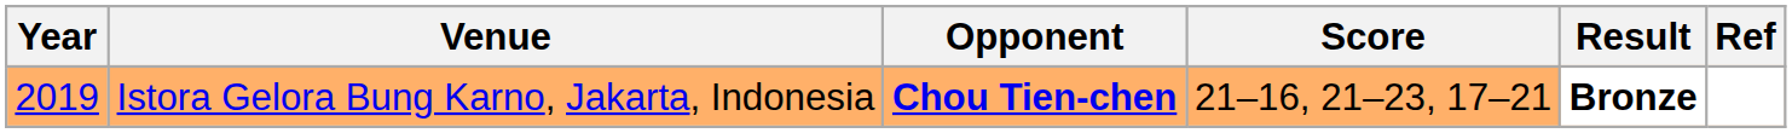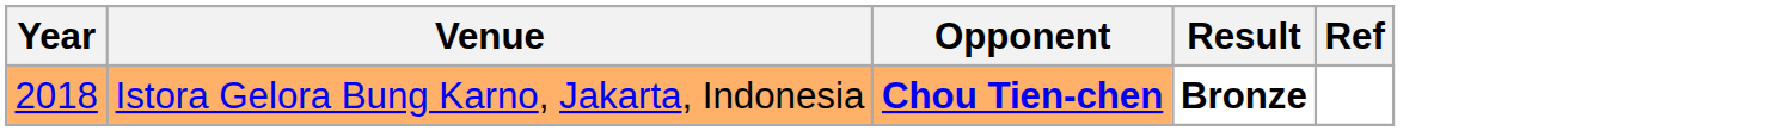- column: Score | 21–16, 21–23, 17–21
Istora Gelora Bung Karno, Jakarta, Indonesia | Year: 2019 -> 2018
